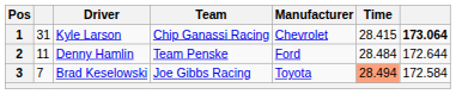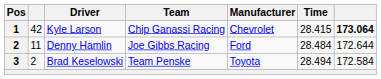Kyle Larson | column 2: 31 -> 42
Denny Hamlin | Team: Team Penske -> Joe Gibbs Racing
Brad Keselowski | column 2: 7 -> 2
Brad Keselowski | Team: Joe Gibbs Racing -> Team Penske
Brad Keselowski | Time: lightsalmon background -> no background
